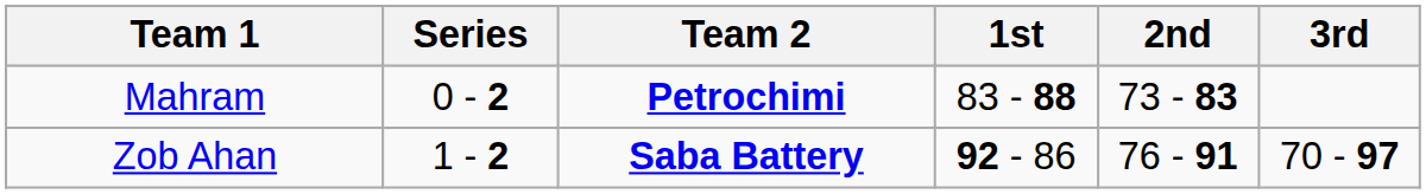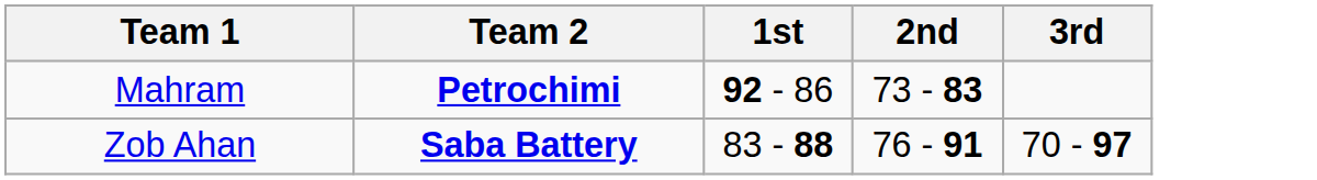- column: Series | 0 - 2 | 1 - 2
Mahram | 1st: 83 - 88 -> 92 - 86
Zob Ahan | 1st: 92 - 86 -> 83 - 88
